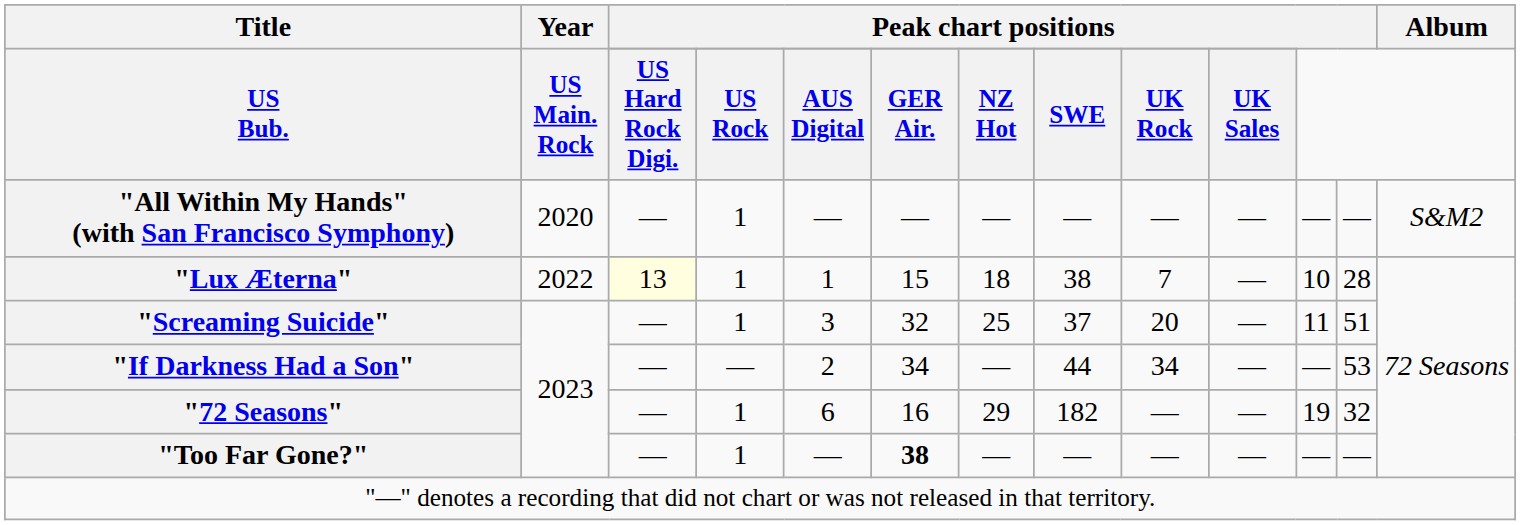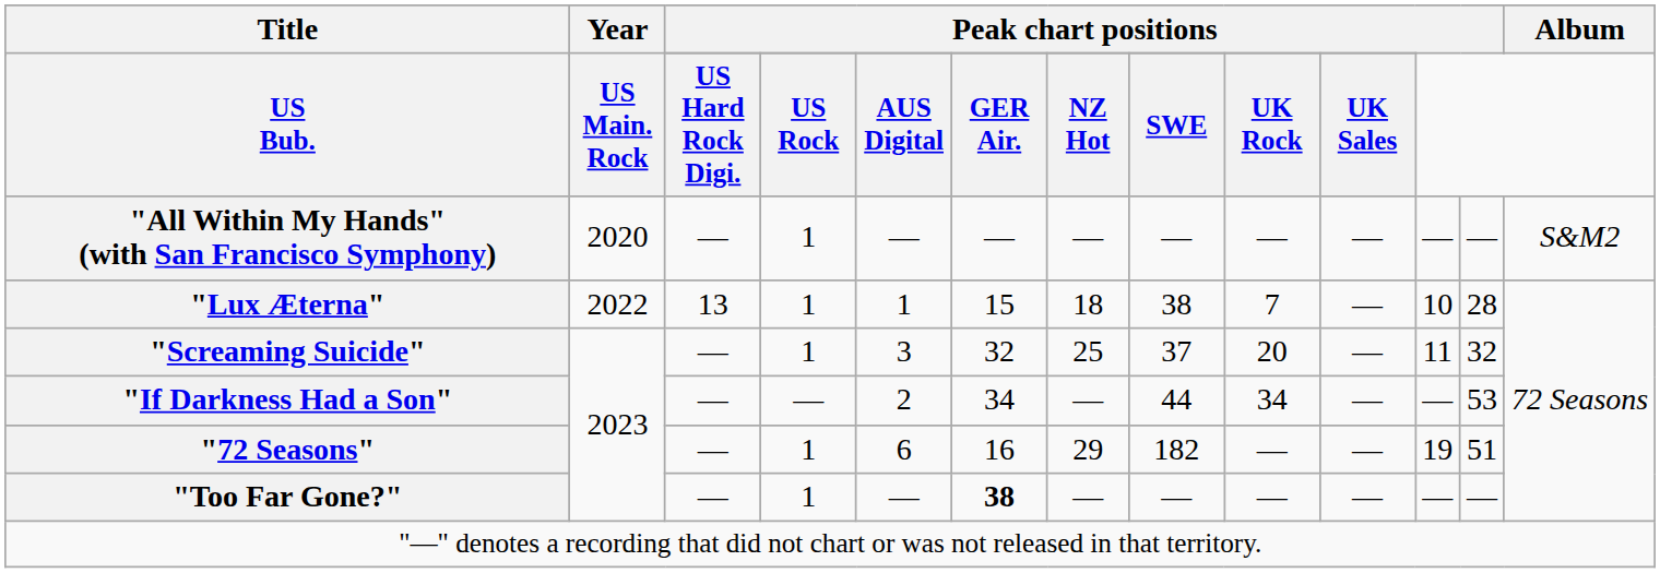"Lux Æterna" | column 3: lightyellow background -> no background
"Screaming Suicide" | column 12: 51 -> 32
"72 Seasons" | column 12: 32 -> 51
